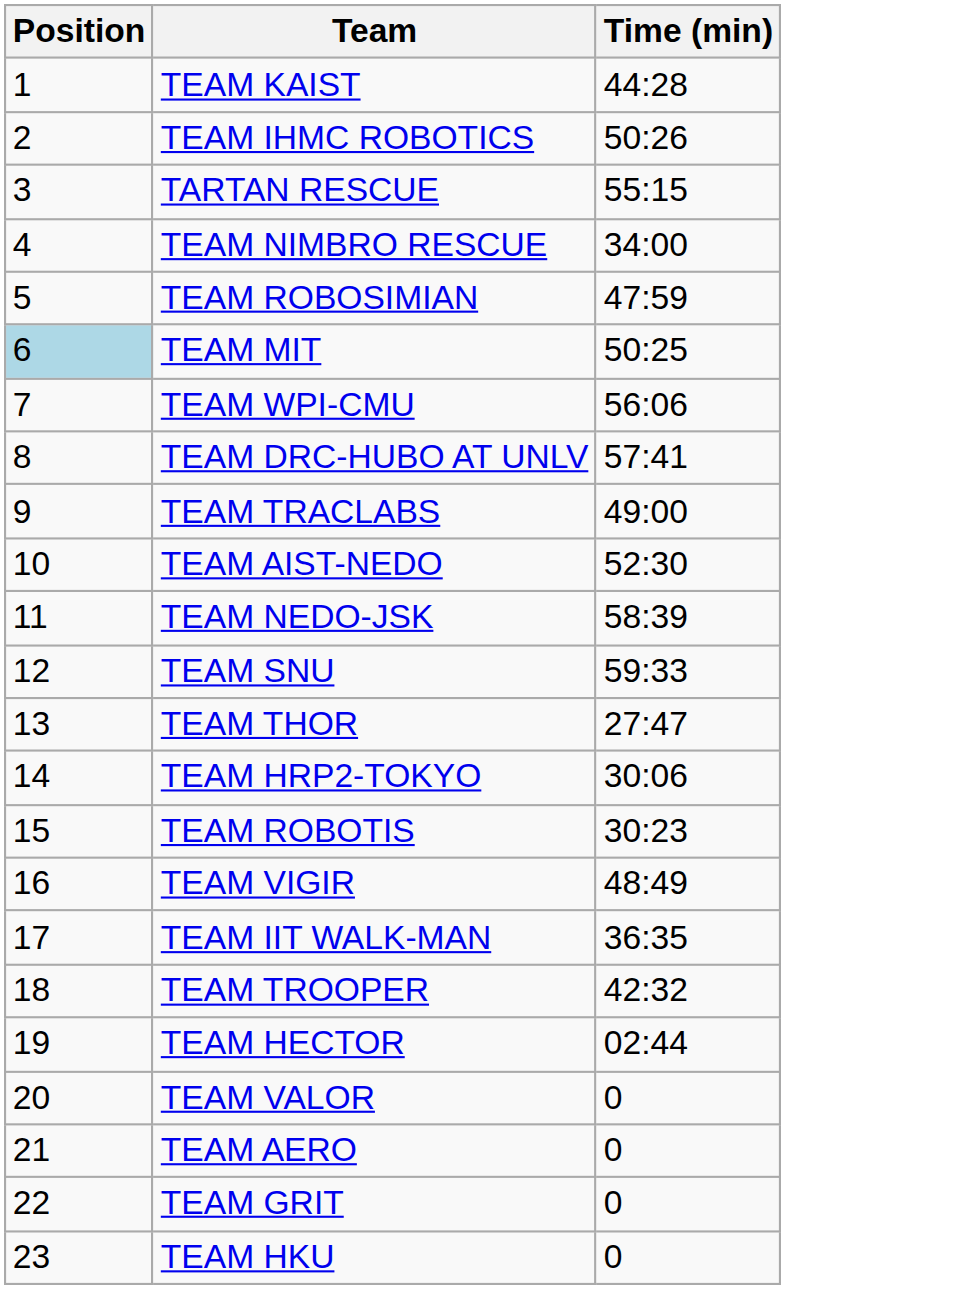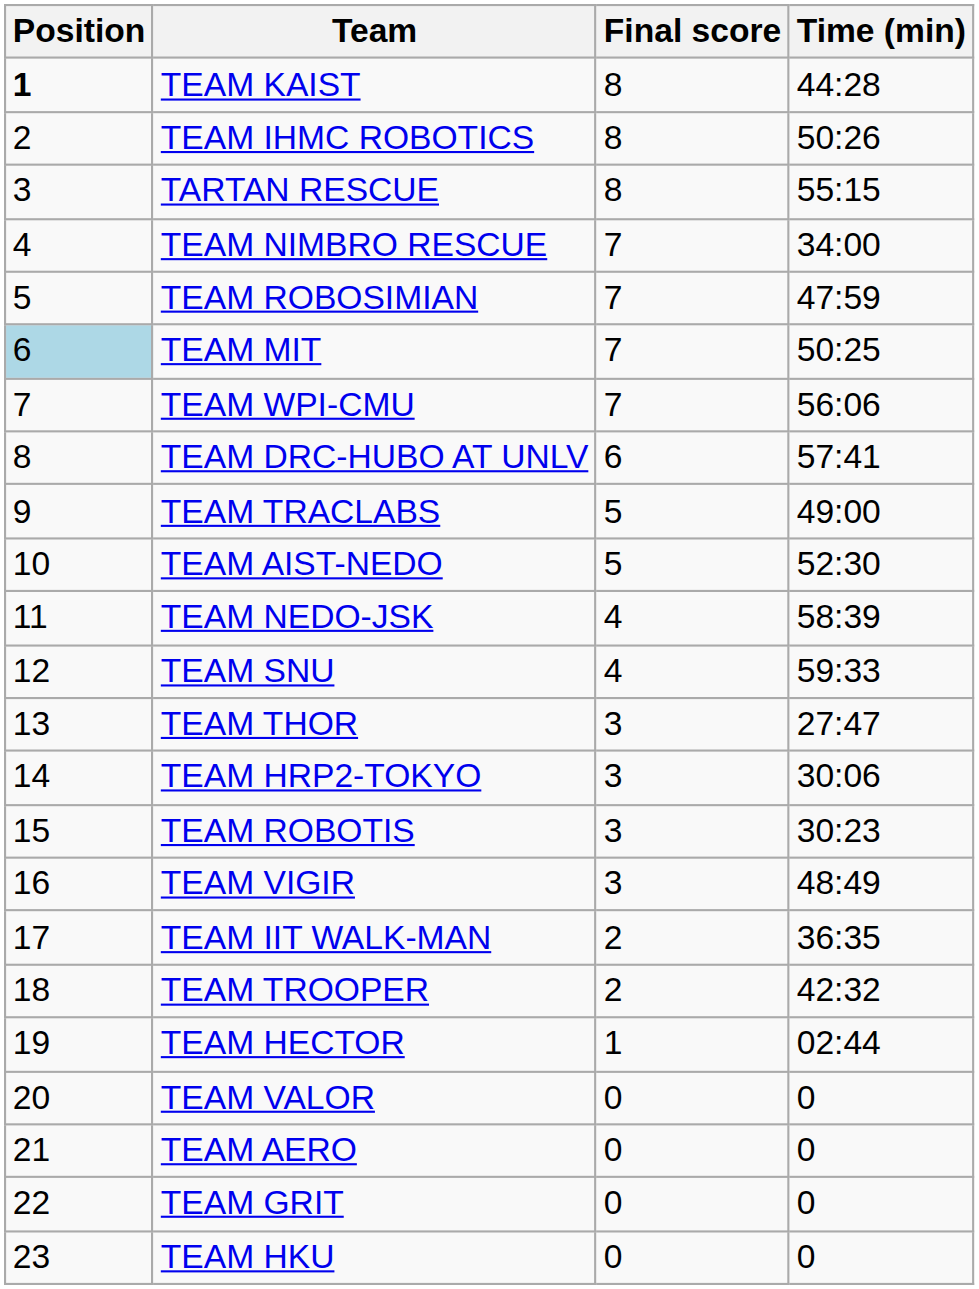+ column: Final score | 8 | 8 | 8 | 7 | 7 | 7 | 7 | 6 | 5 | 5 | 4 | 4 | 3 | 3 | 3 | 3 | 2 | 2 | 1 | 0 | 0 | 0 | 0
TEAM KAIST | Position: normal -> bold
